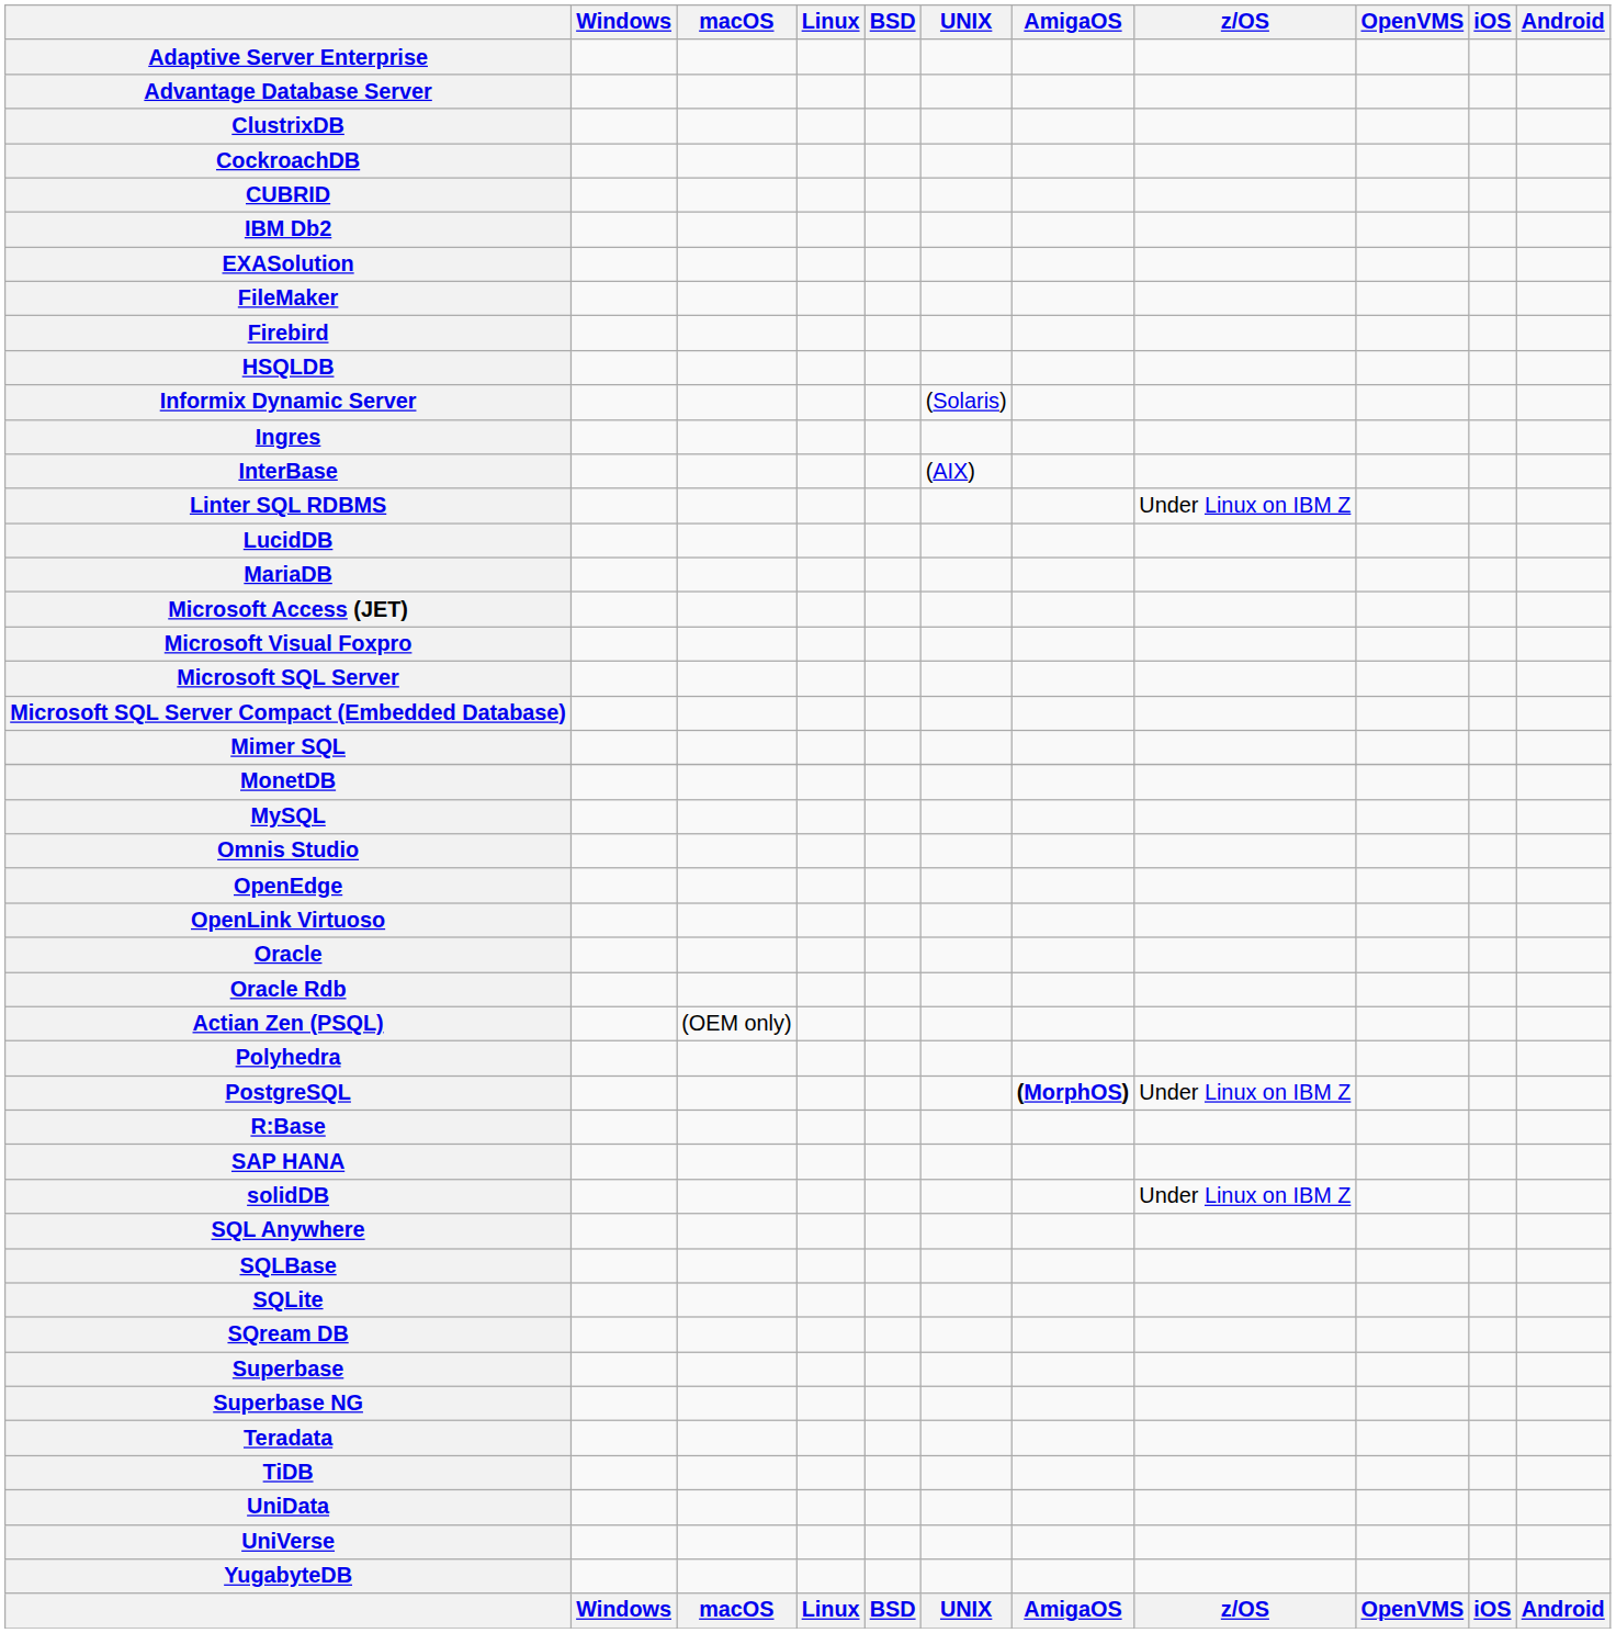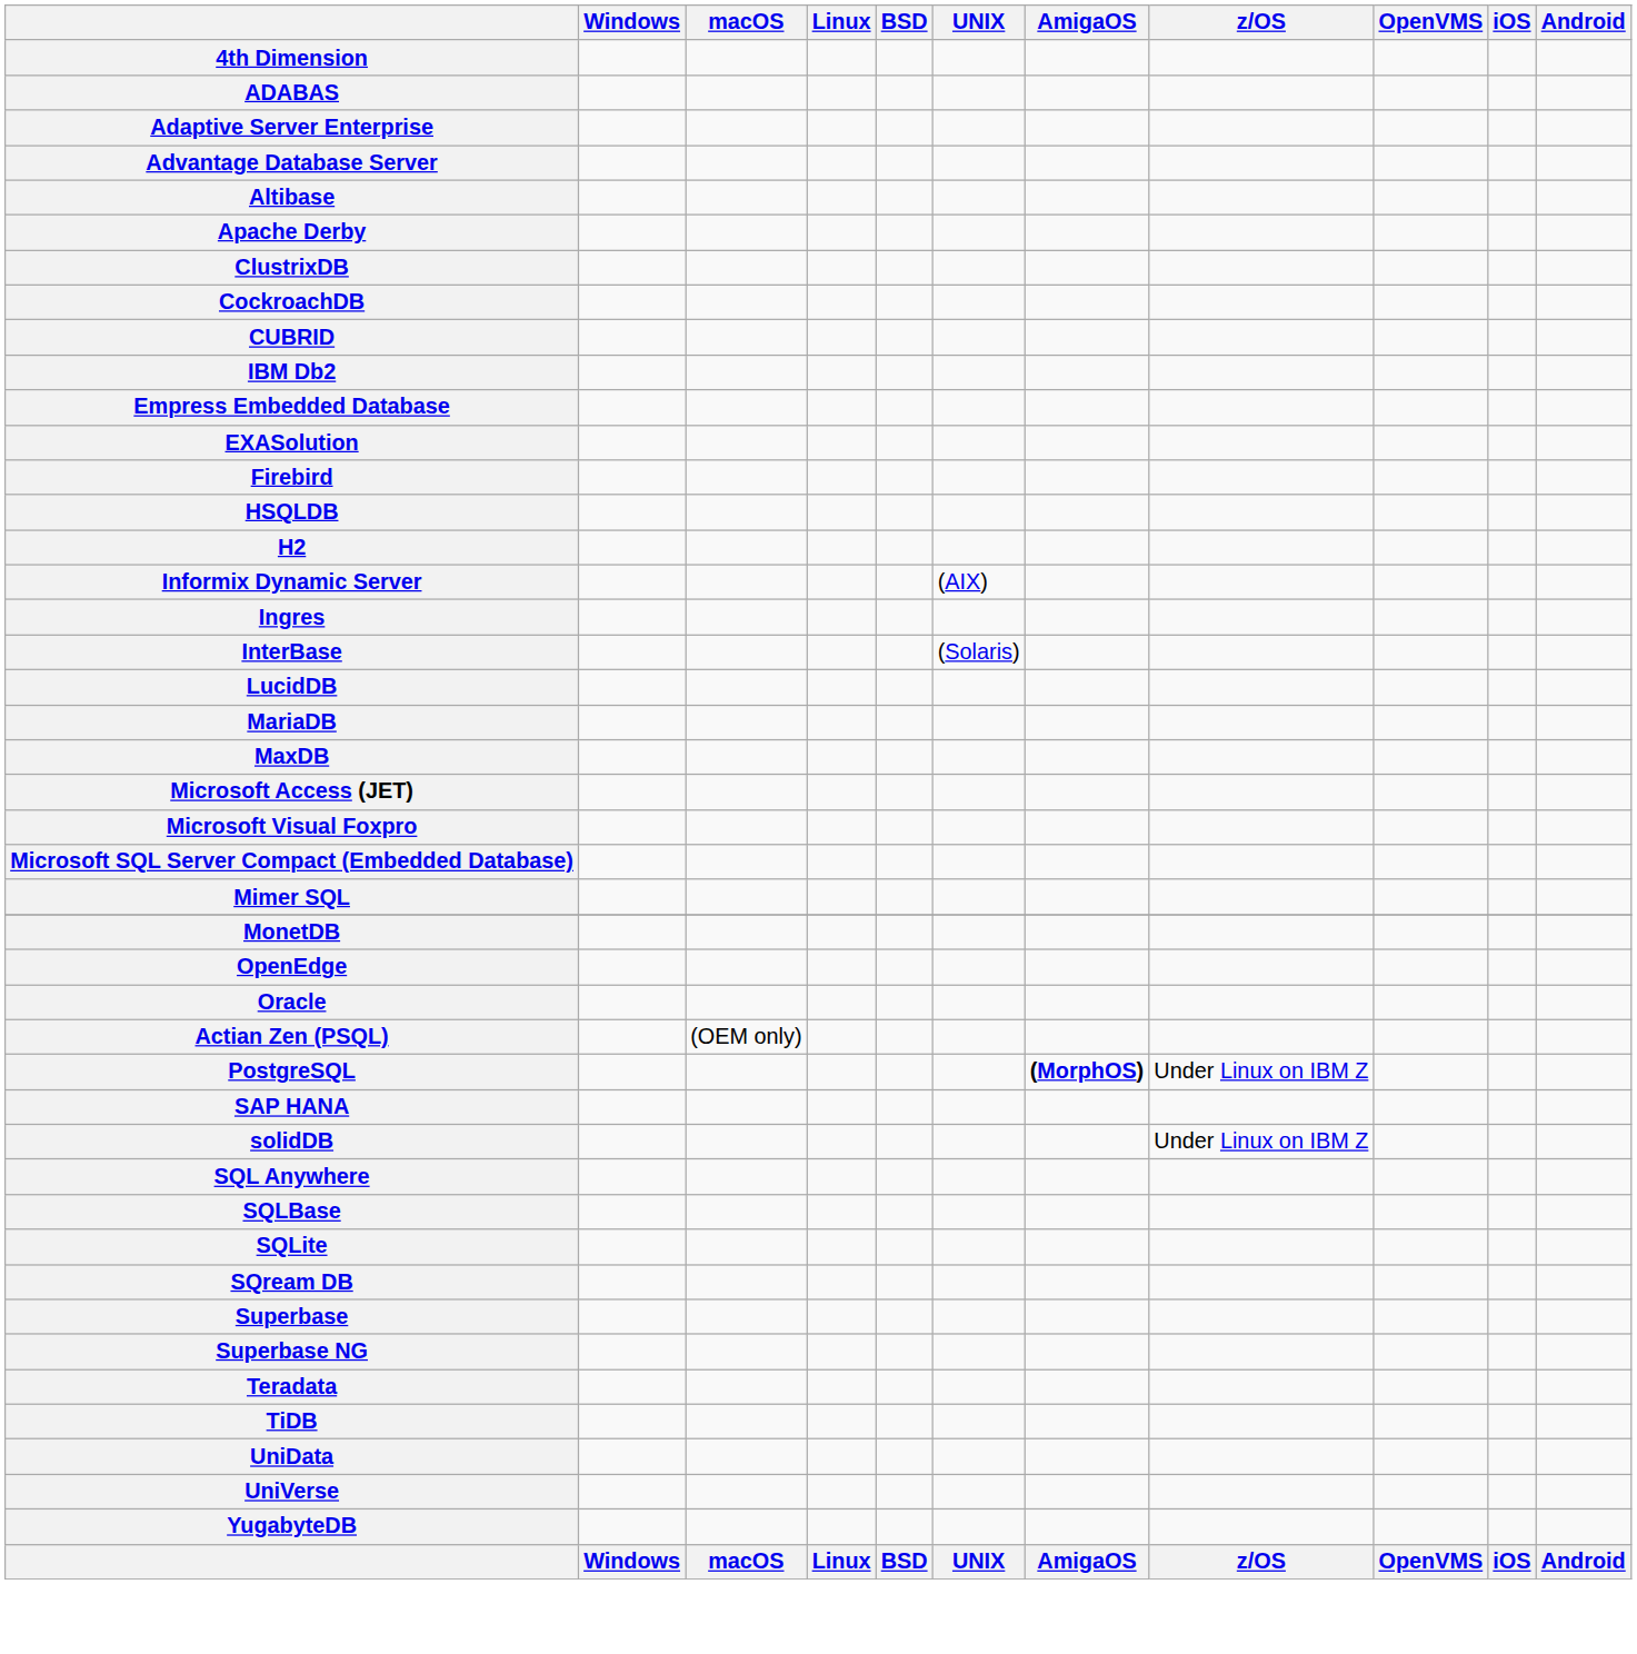+ row: 4th Dimension
+ row: ADABAS
+ row: Altibase
+ row: Apache Derby
+ row: Empress Embedded Database
- row: FileMaker
+ row: H2
Informix Dynamic Server | UNIX: (Solaris) -> (AIX)
InterBase | UNIX: (AIX) -> (Solaris)
- row: Linter SQL RDBMS | Under Linux on IBM Z
+ row: MaxDB
- row: Microsoft SQL Server
- row: MySQL
- row: Omnis Studio
- row: OpenLink Virtuoso
- row: Oracle Rdb
- row: Polyhedra
- row: R:Base
